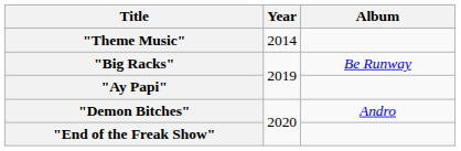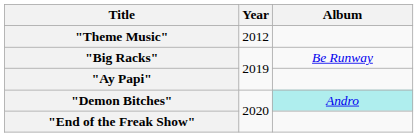"Theme Music" | Year: 2014 -> 2012
"Demon Bitches" | Album: no background -> paleturquoise background
